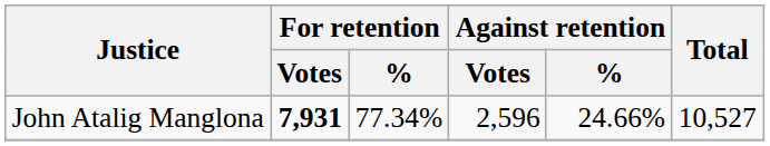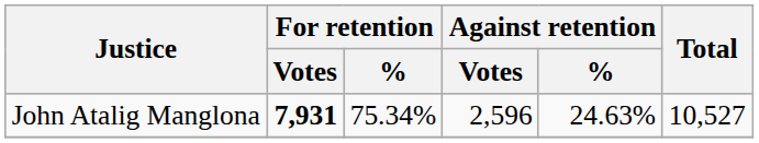John Atalig Manglona | For retention / %: 77.34% -> 75.34%
John Atalig Manglona | Against retention / %: 24.66% -> 24.63%
